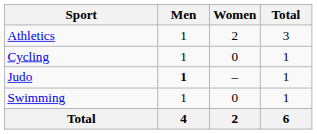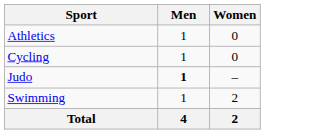- column: Total | 3 | 1 | 1 | 1 | 6
Athletics | Women: 2 -> 0
Swimming | Women: 0 -> 2
